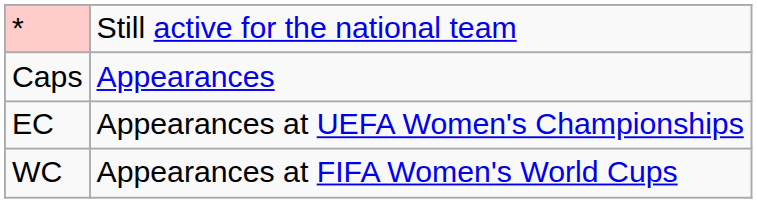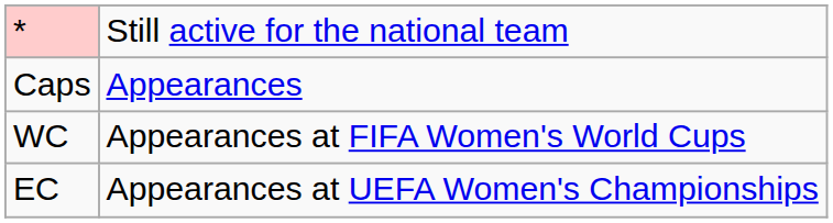rows swapped: WC <-> EC
